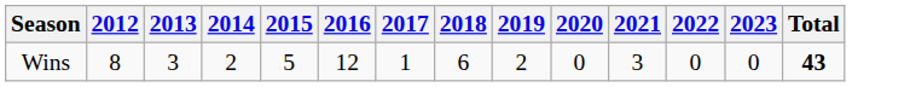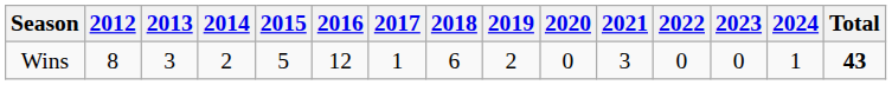+ column: 2024 | 1
